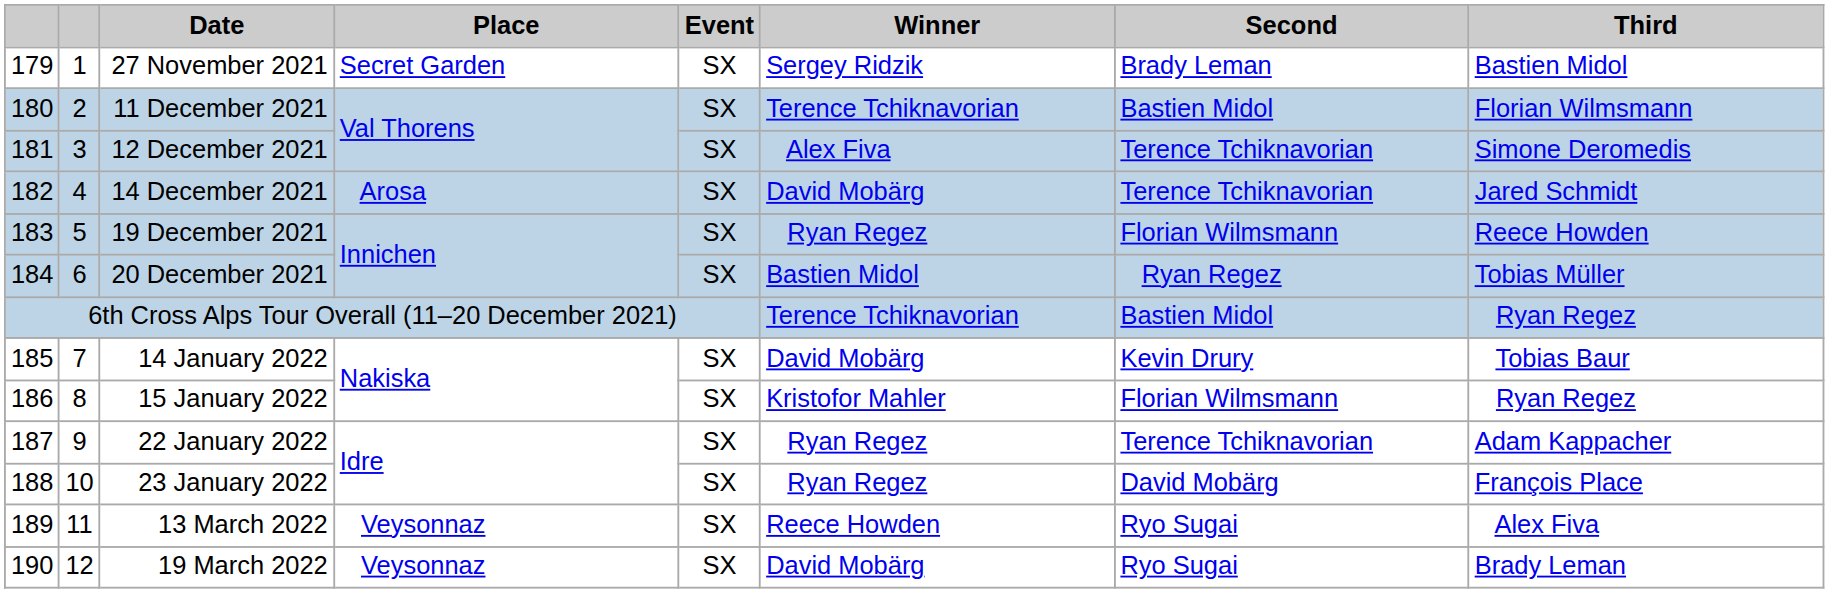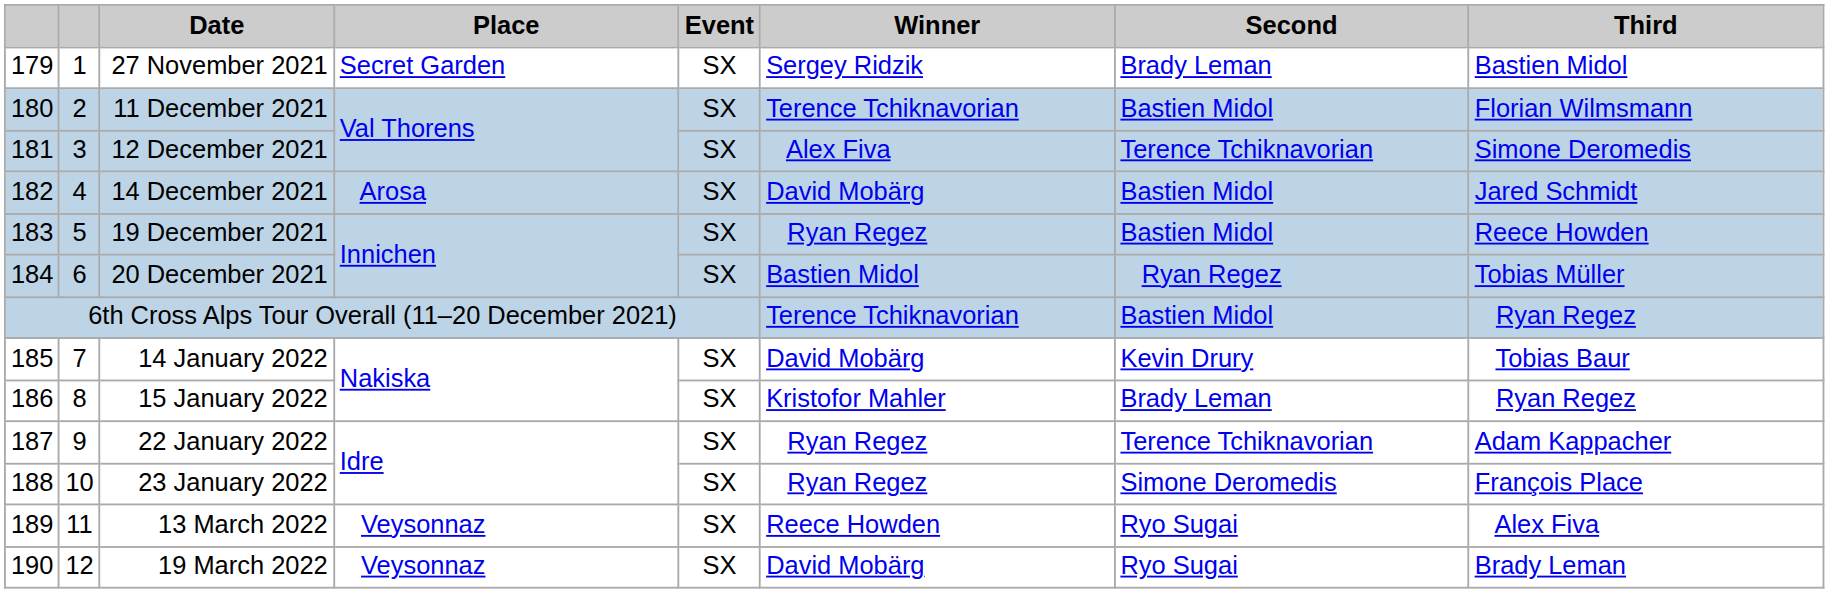14 December 2021 | Second: Terence Tchiknavorian -> Bastien Midol
19 December 2021 | Second: Florian Wilmsmann -> Bastien Midol
15 January 2022 | Second: Florian Wilmsmann -> Brady Leman
23 January 2022 | Second: David Mobärg -> Simone Deromedis
